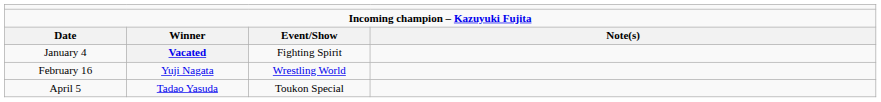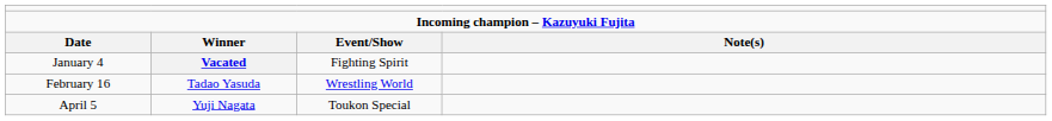February 16 | column 2: Yuji Nagata -> Tadao Yasuda
April 5 | column 2: Tadao Yasuda -> Yuji Nagata
